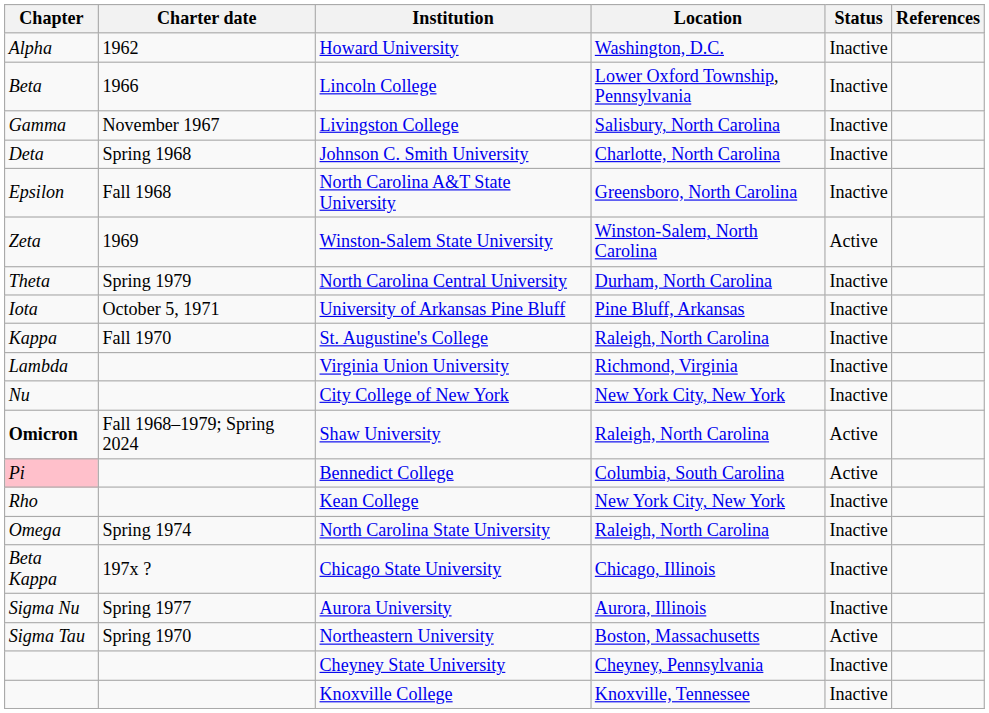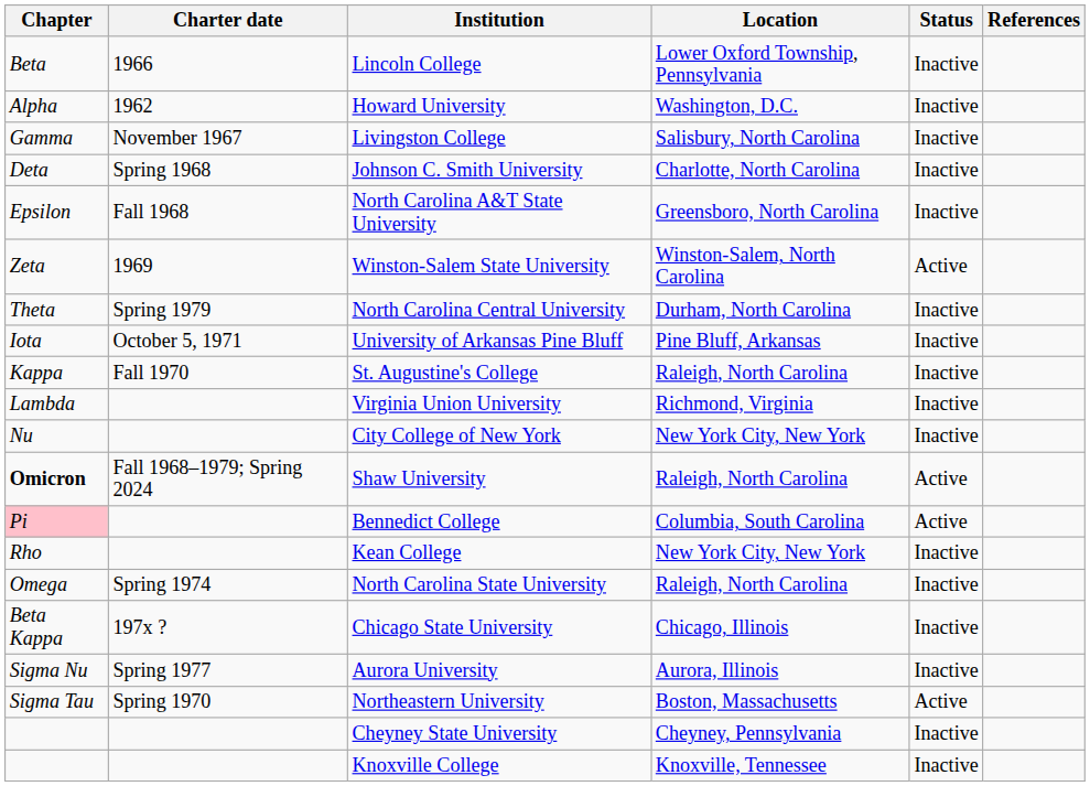rows swapped: Howard University <-> Lincoln College
